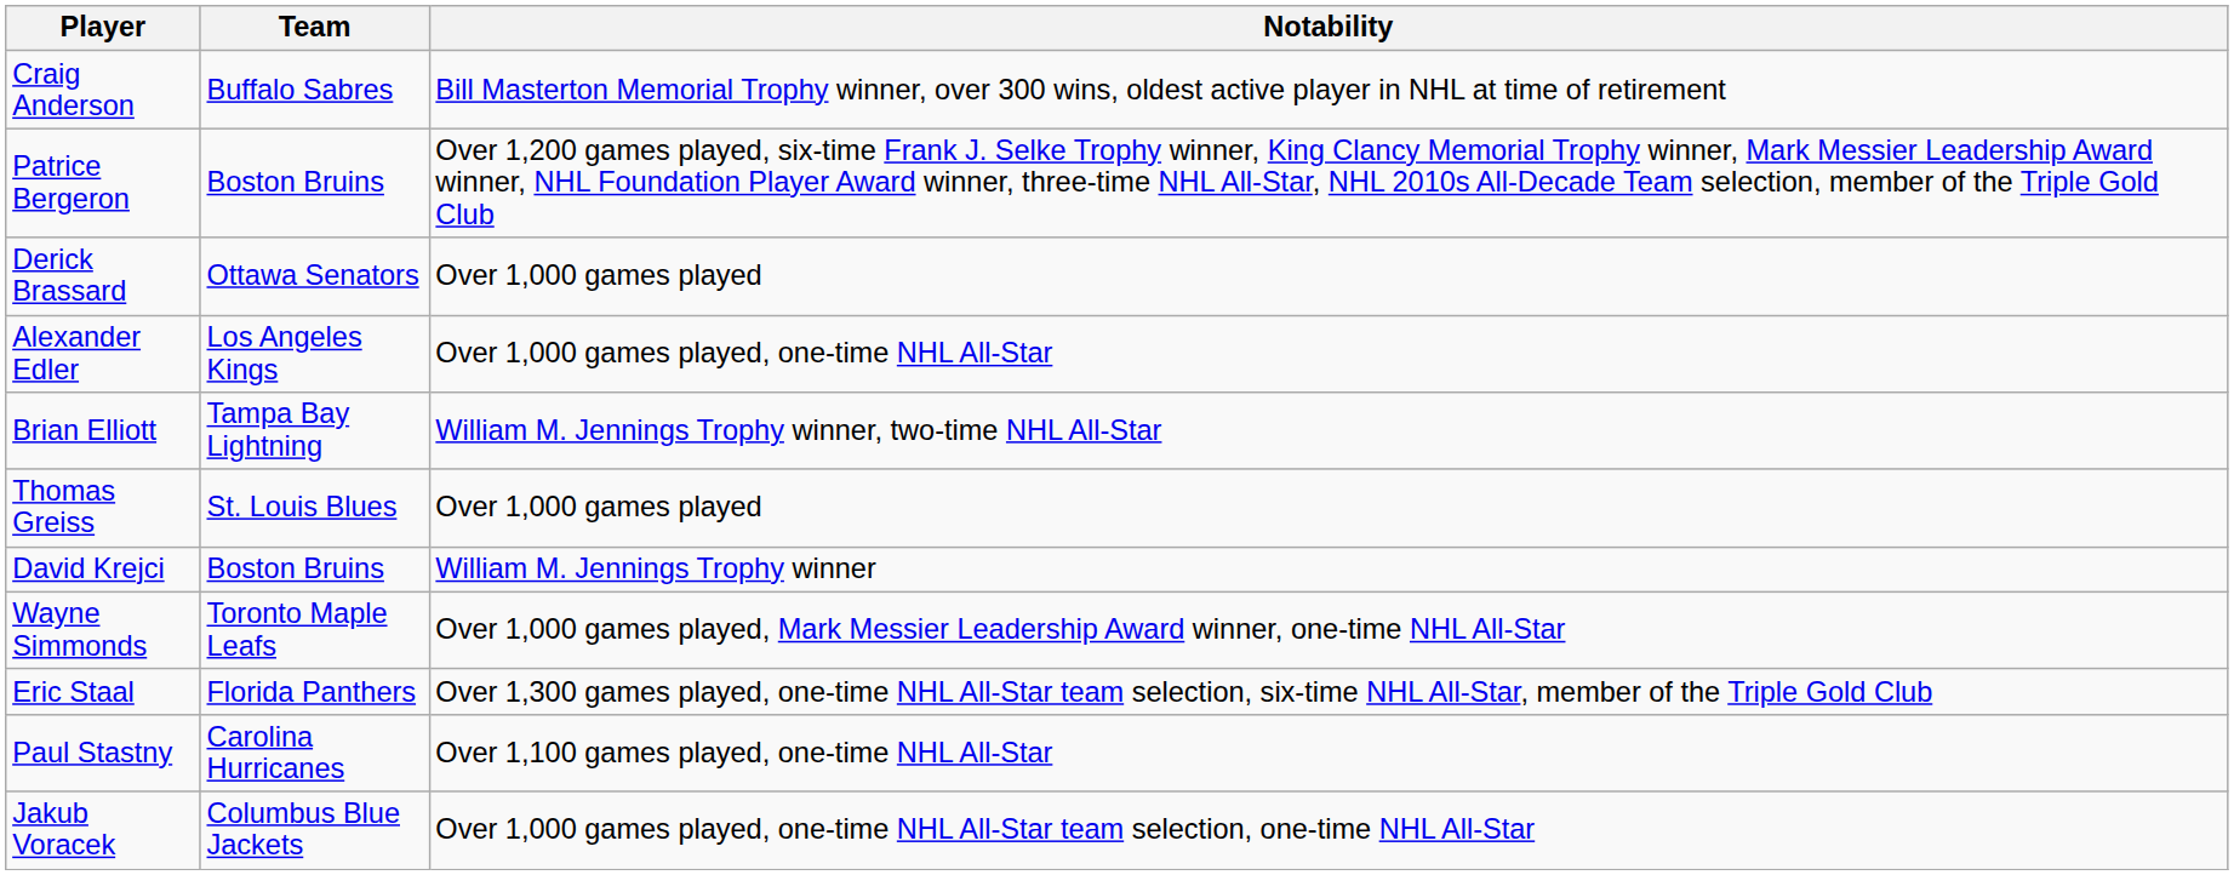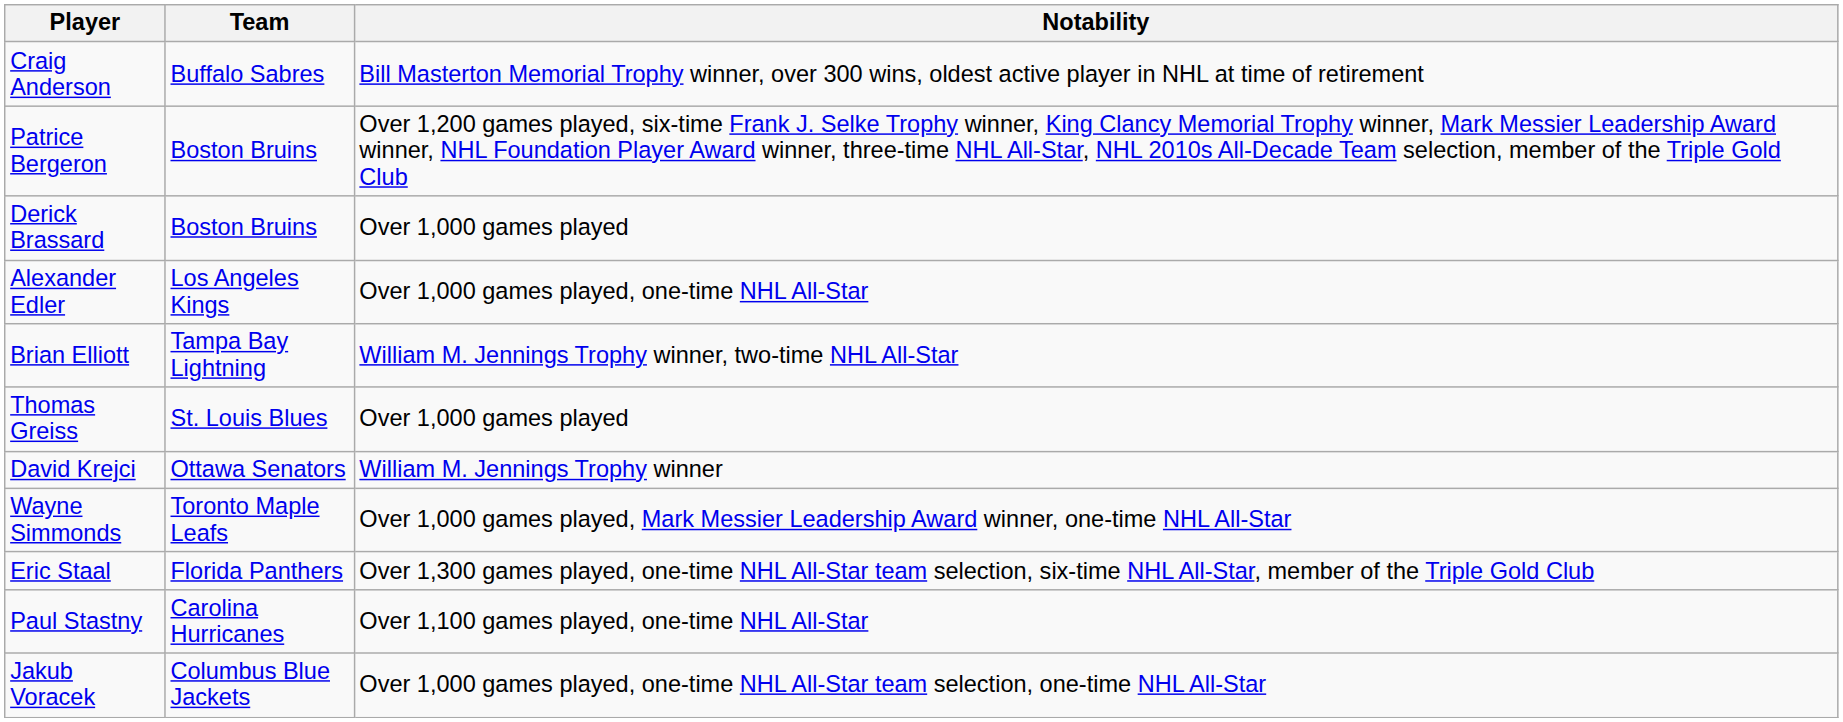Derick Brassard | Team: Ottawa Senators -> Boston Bruins
David Krejci | Team: Boston Bruins -> Ottawa Senators
